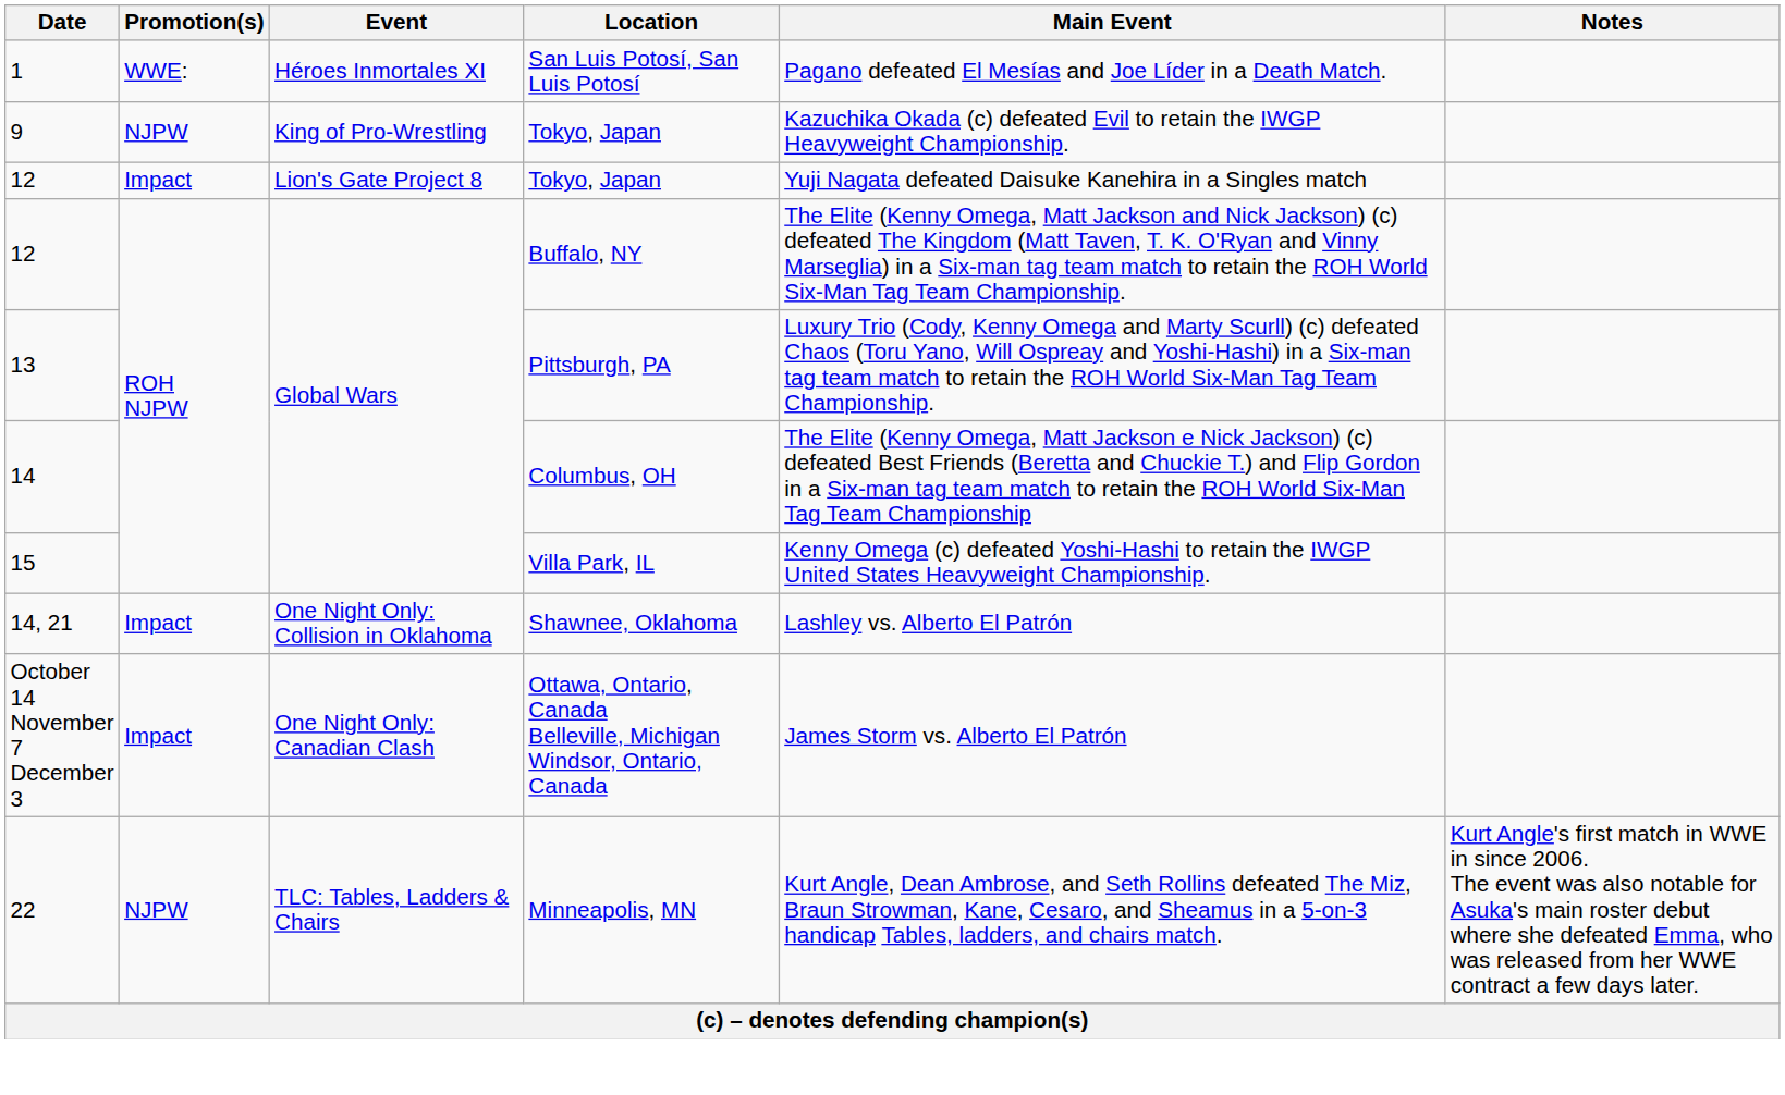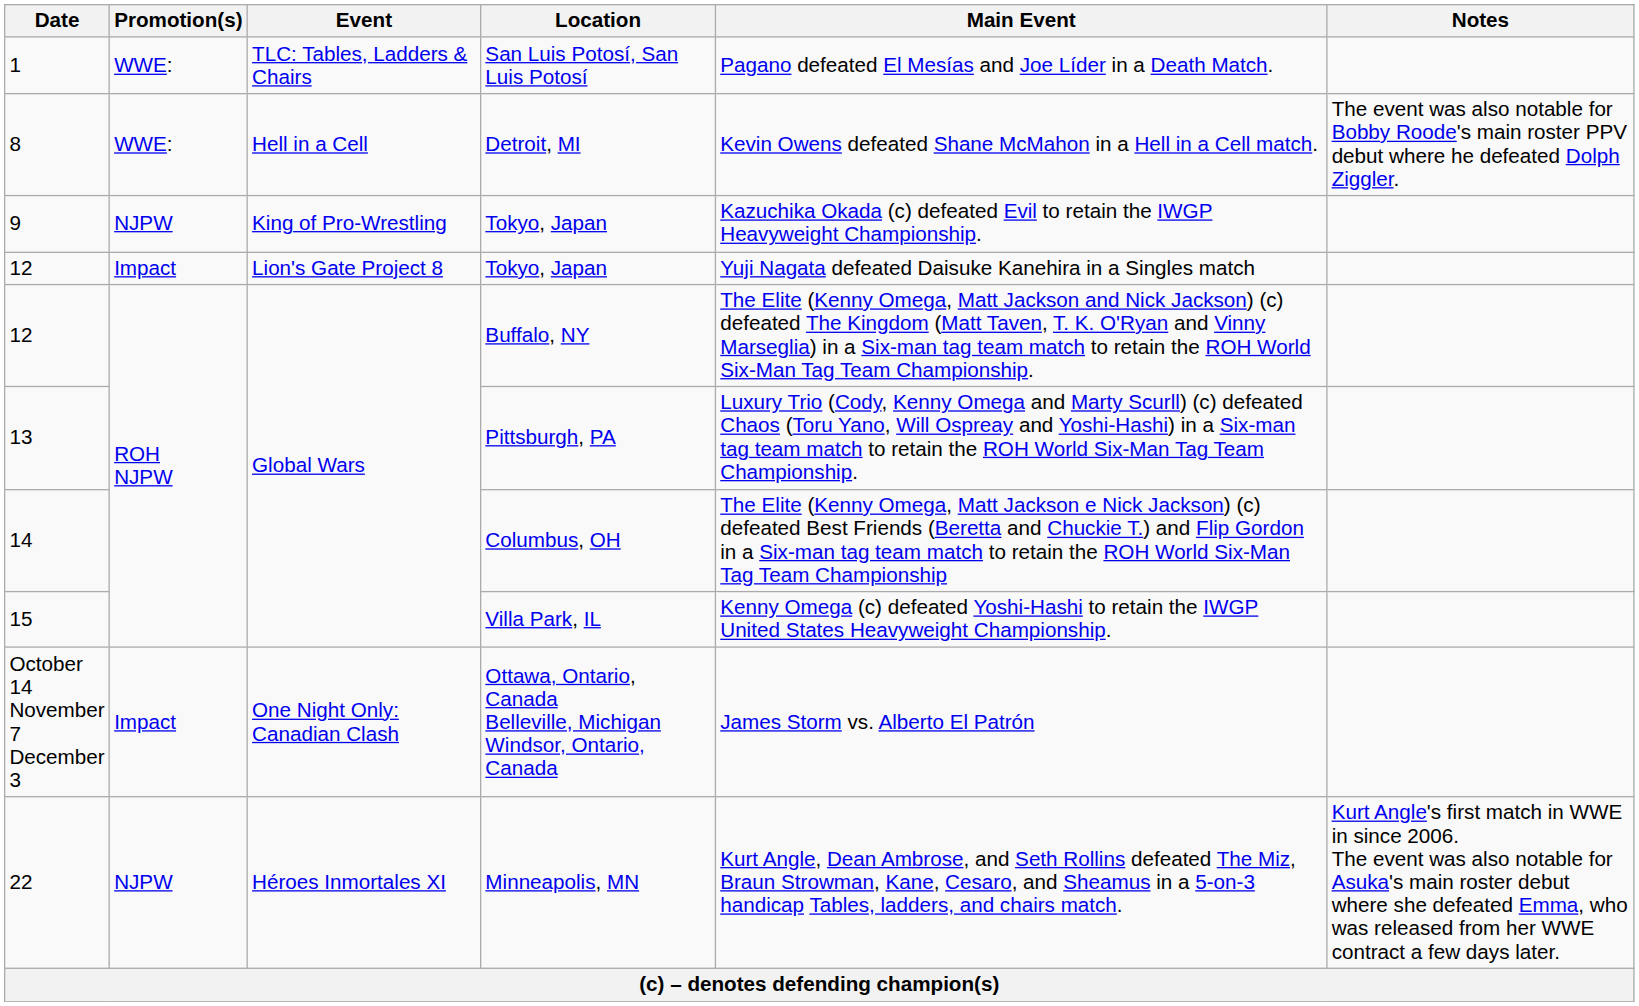San Luis Potosí, San Luis Potosí | Event: Héroes Inmortales XI -> TLC: Tables, Ladders & Chairs
+ row: 8 | WWE: | Hell in a Cell | Detroit, MI | Kevin Owens defeated Shane McMahon in a Hell in a Cell match. | The event was also notable for Bobby Roode's main roster PPV debut where he defeated Dolph Ziggler.
- row: 14, 21 | Impact | One Night Only: Collision in Oklahoma | Shawnee, Oklahoma | Lashley vs. Alberto El Patrón
Minneapolis, MN | Event: TLC: Tables, Ladders & Chairs -> Héroes Inmortales XI
